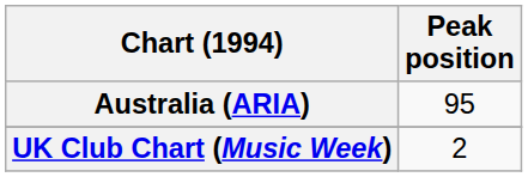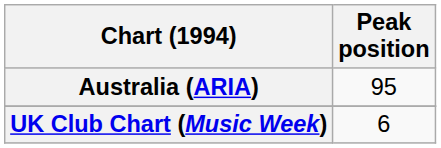UK Club Chart (Music Week) | Peak position: 2 -> 6
